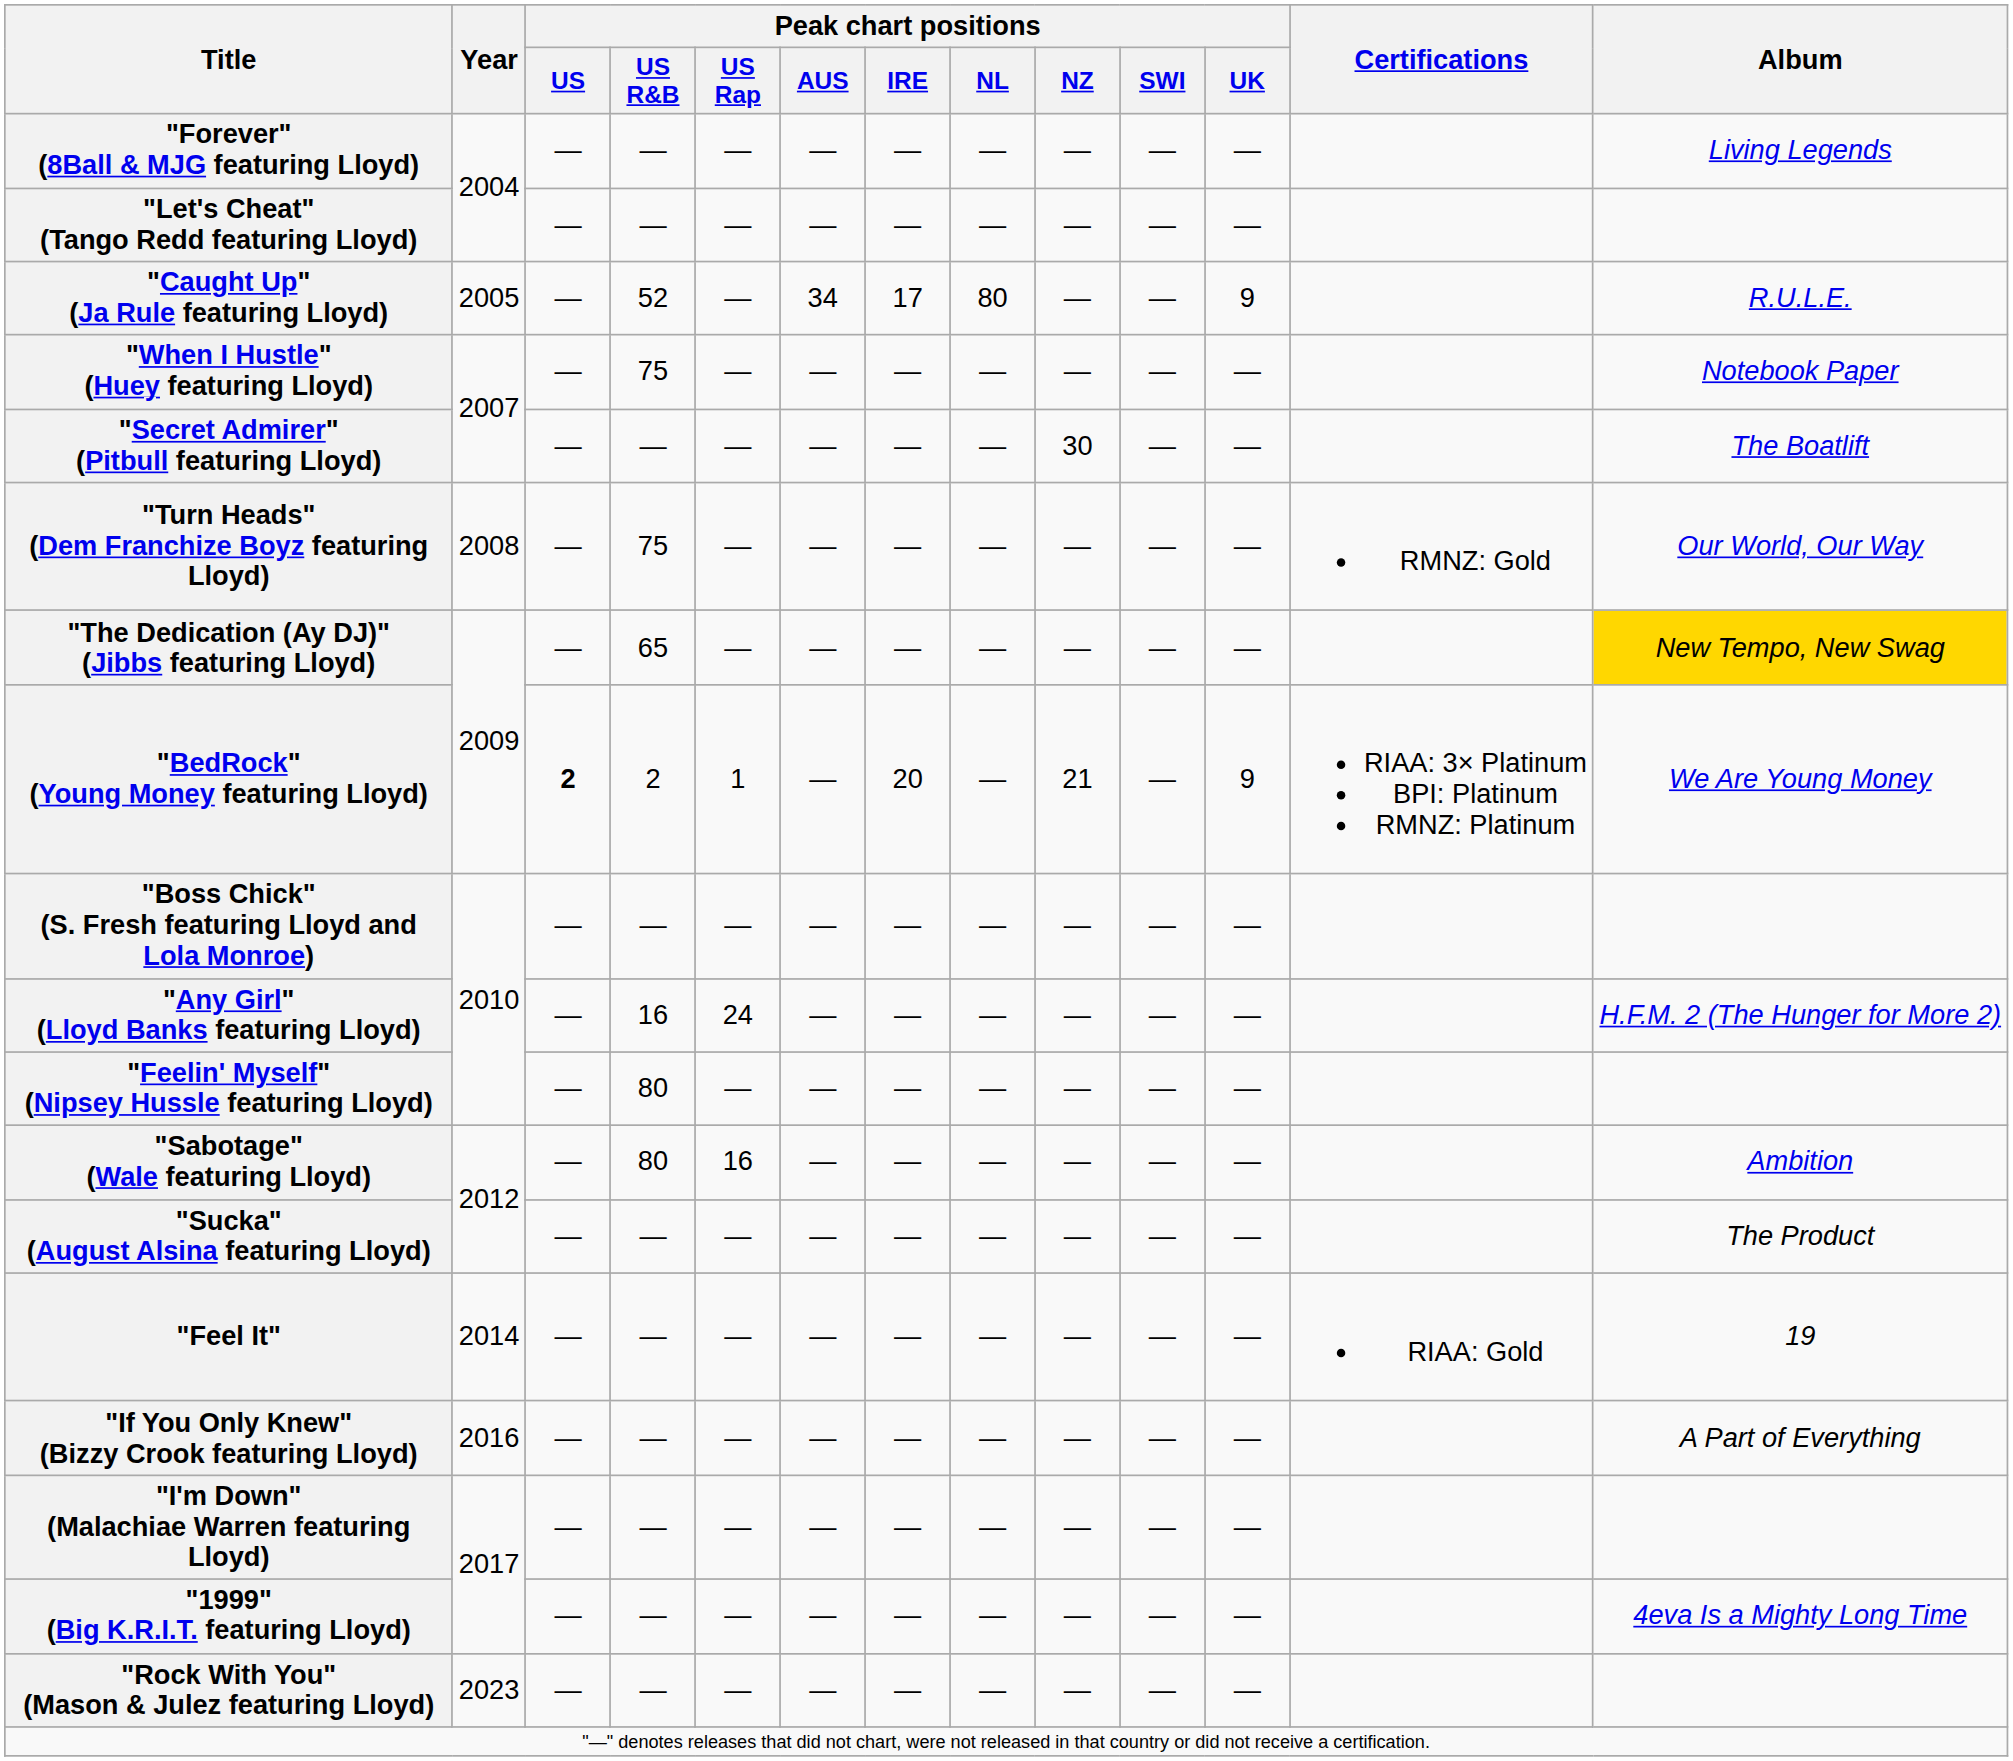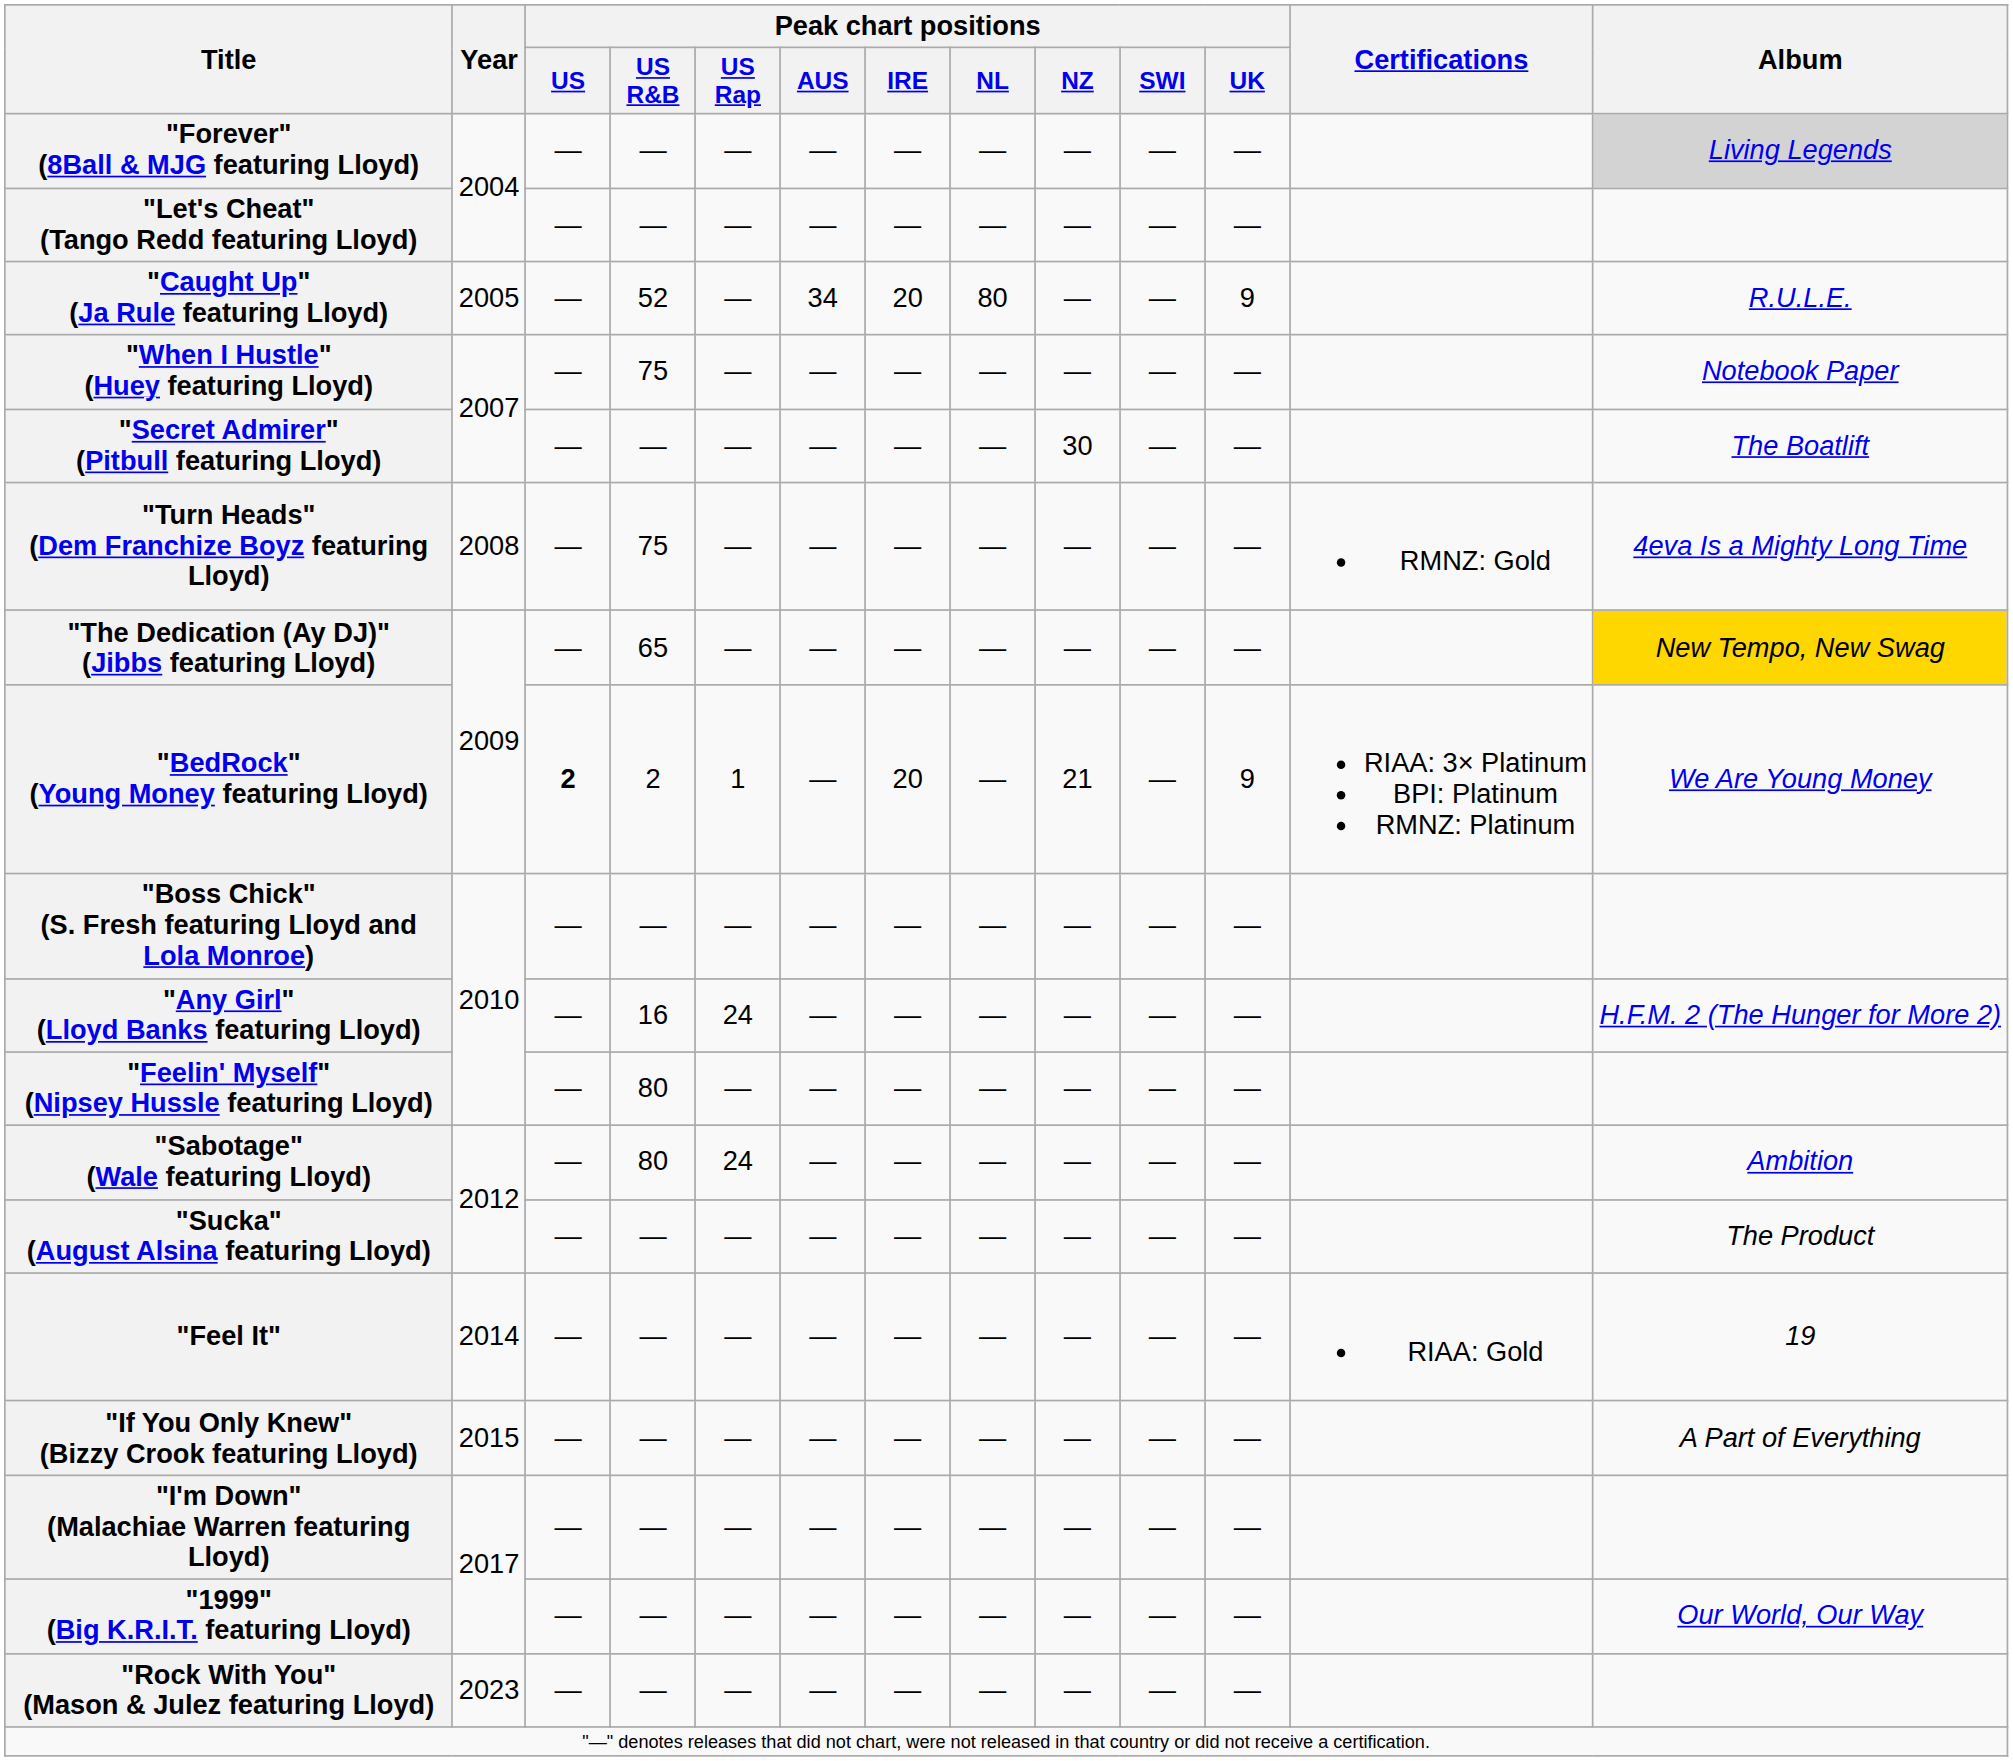"Forever" (8Ball & MJG featuring Lloyd) | Album: no background -> lightgrey background
"Caught Up" (Ja Rule featuring Lloyd) | Peak chart positions / IRE: 17 -> 20
"Turn Heads" (Dem Franchize Boyz featuring Lloyd) | Album: Our World, Our Way -> 4eva Is a Mighty Long Time
"Sabotage" (Wale featuring Lloyd) | Peak chart positions / US Rap: 16 -> 24
"If You Only Knew" (Bizzy Crook featuring Lloyd) | Year: 2016 -> 2015
"1999" (Big K.R.I.T. featuring Lloyd) | Album: 4eva Is a Mighty Long Time -> Our World, Our Way
